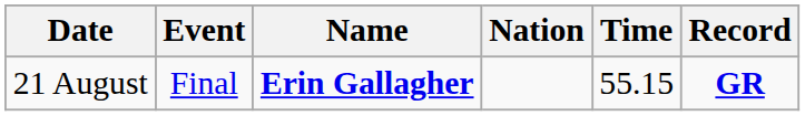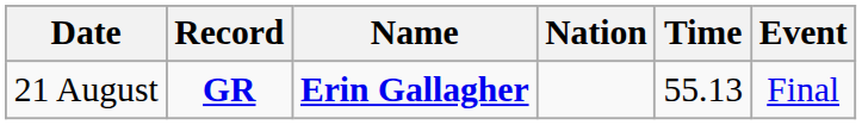columns swapped: Event <-> Record
21 August | Time: 55.15 -> 55.13
